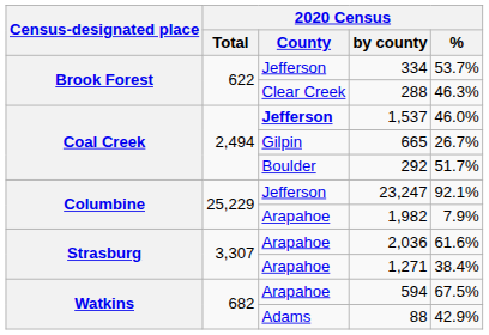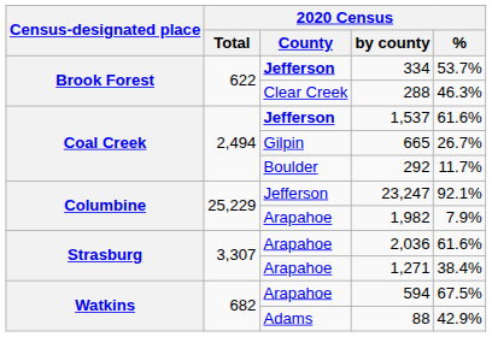334 | 2020 Census / County: normal -> bold
1,537 | 2020 Census / %: 46.0% -> 61.6%
292 | 2020 Census / %: 51.7% -> 11.7%
